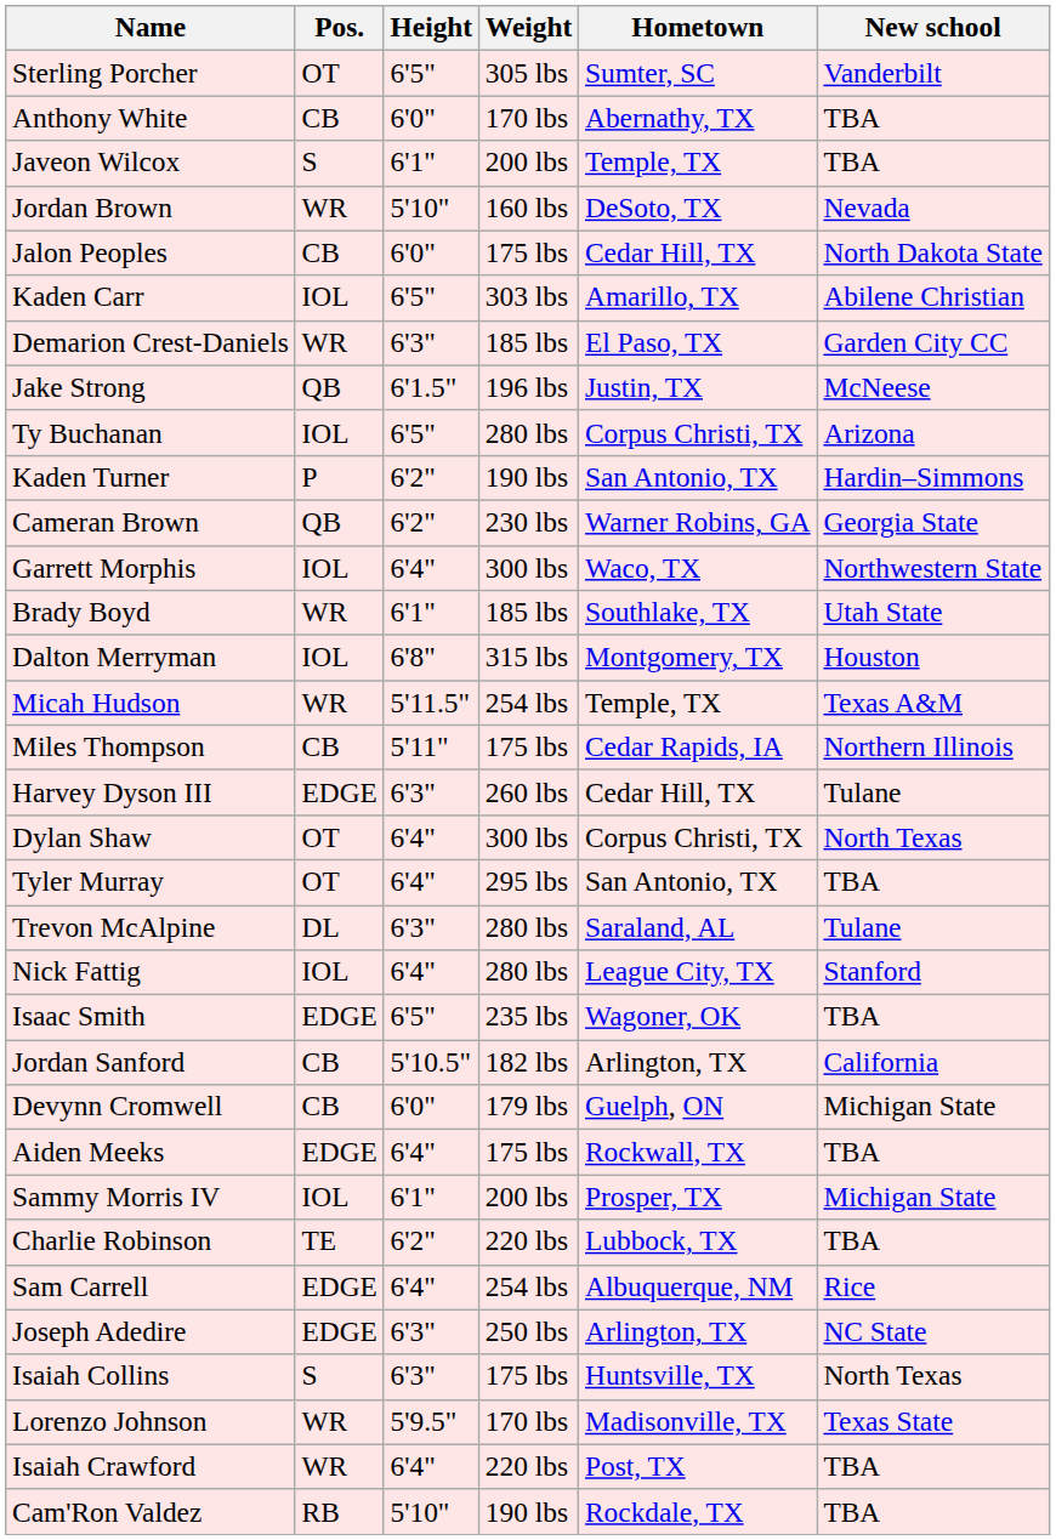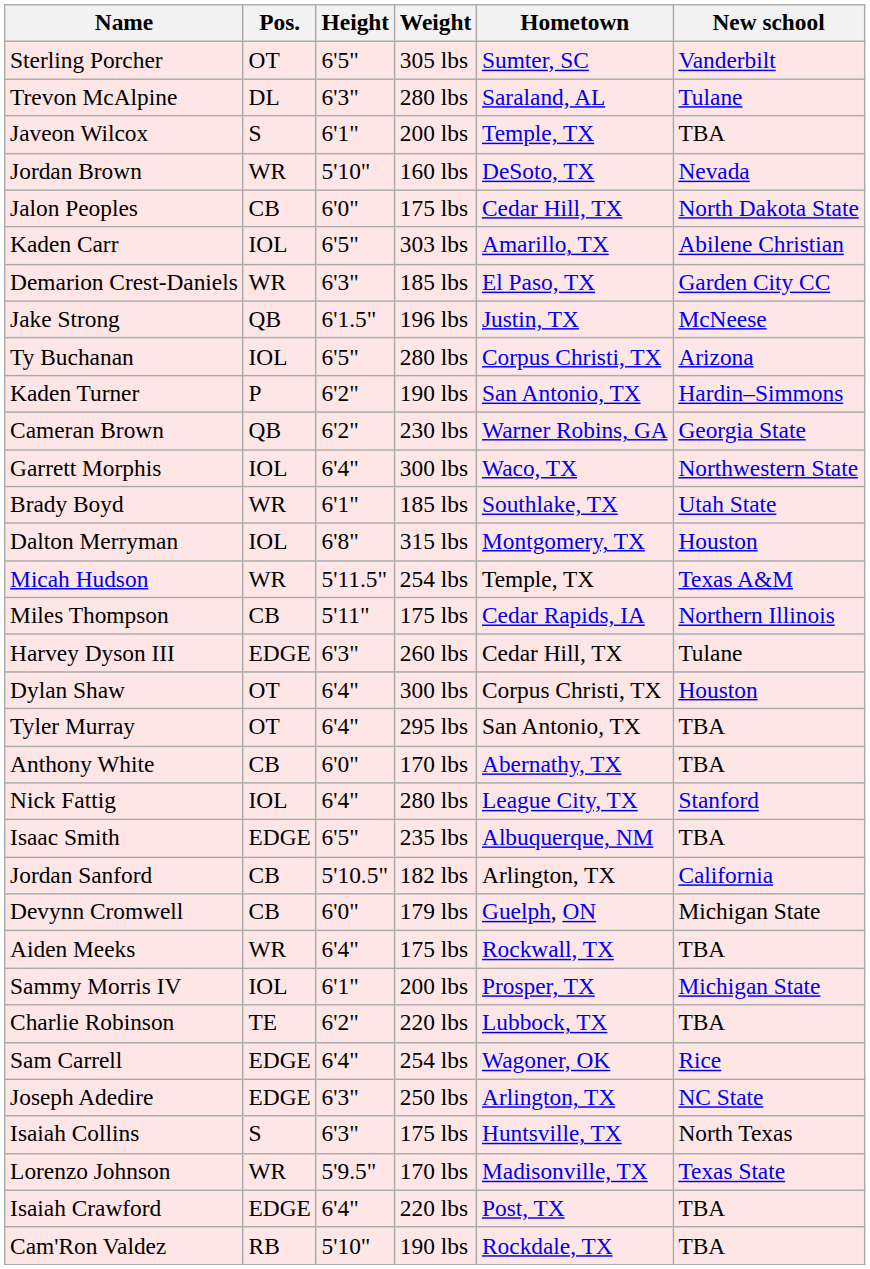rows swapped: Trevon McAlpine <-> Anthony White
Dylan Shaw | New school: North Texas -> Houston
Isaac Smith | Hometown: Wagoner, OK -> Albuquerque, NM
Aiden Meeks | Pos.: EDGE -> WR
Sam Carrell | Hometown: Albuquerque, NM -> Wagoner, OK
Isaiah Crawford | Pos.: WR -> EDGE
